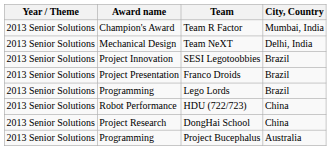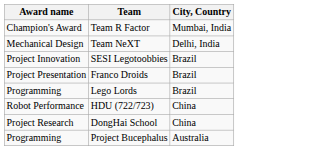- column: Year / Theme | 2013 Senior Solutions | 2013 Senior Solutions | 2013 Senior Solutions | 2013 Senior Solutions | 2013 Senior Solutions | 2013 Senior Solutions | 2013 Senior Solutions | 2013 Senior Solutions
